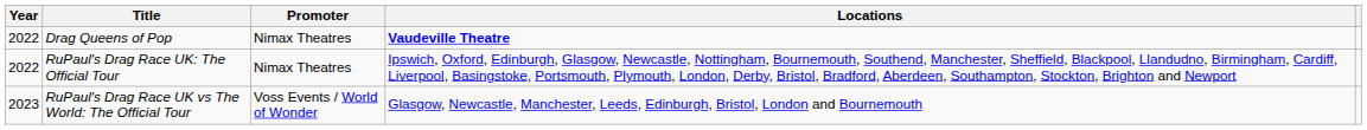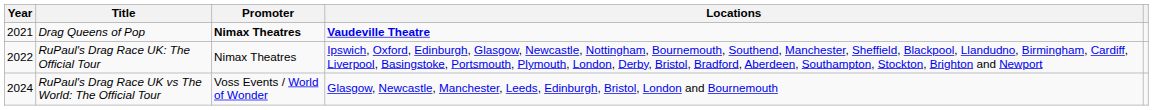Drag Queens of Pop | Year: 2022 -> 2021
Drag Queens of Pop | Promoter: normal -> bold
RuPaul's Drag Race UK vs The World: The Official Tour | Year: 2023 -> 2024
